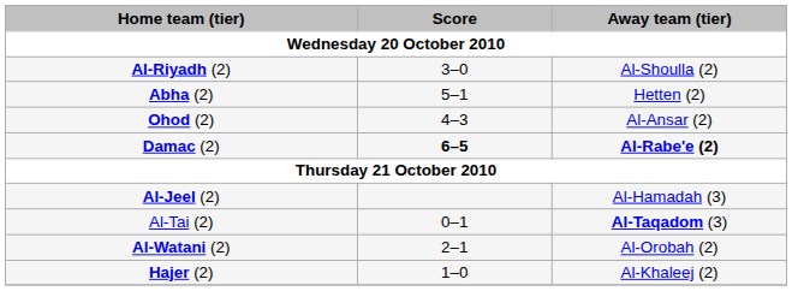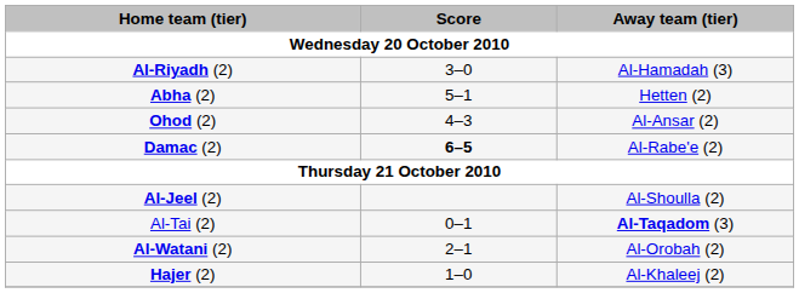Al-Riyadh (2) | Away team (tier): Al-Shoulla (2) -> Al-Hamadah (3)
Damac (2) | Away team (tier): bold -> normal
Al-Jeel (2) | Away team (tier): Al-Hamadah (3) -> Al-Shoulla (2)
